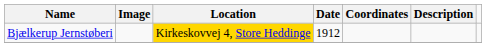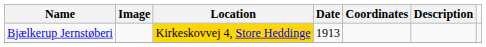Bjælkerup Jernstøberi | Date: 1912 -> 1913
